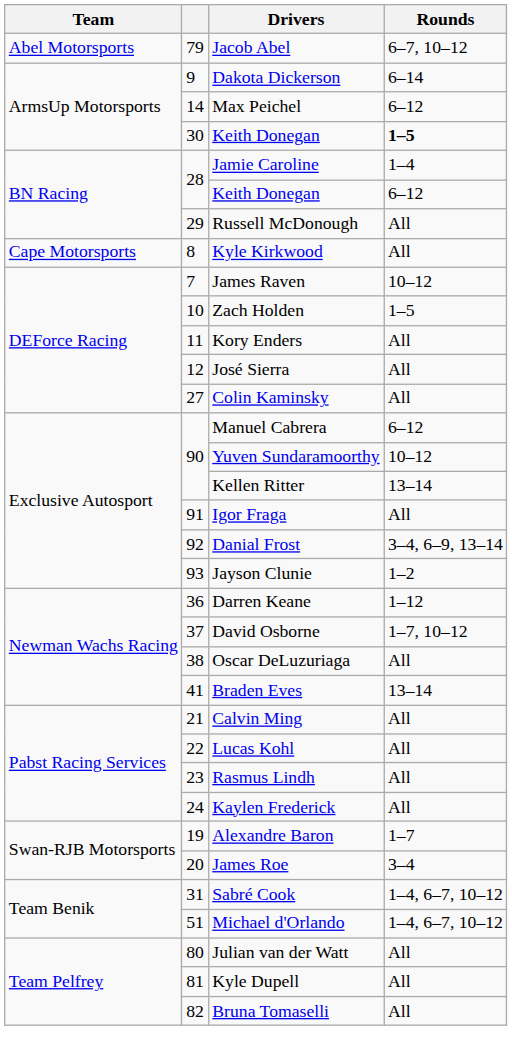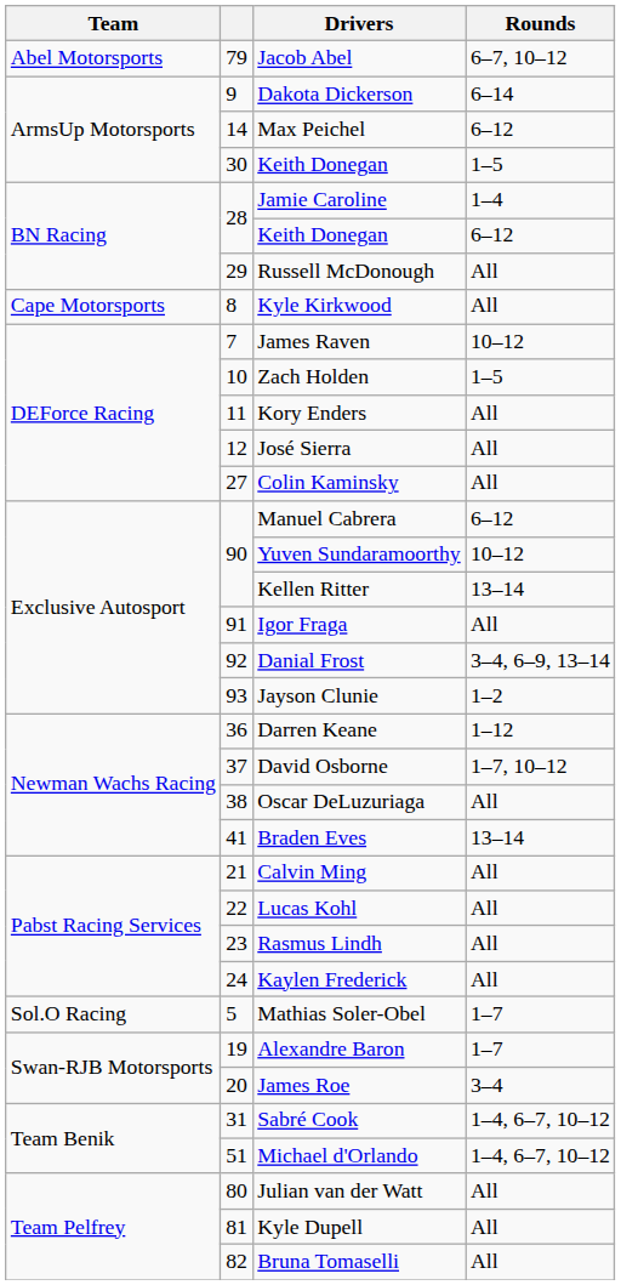30 / Keith Donegan | Rounds: bold -> normal
+ row: Sol.O Racing | 5 | Mathias Soler-Obel | 1–7
